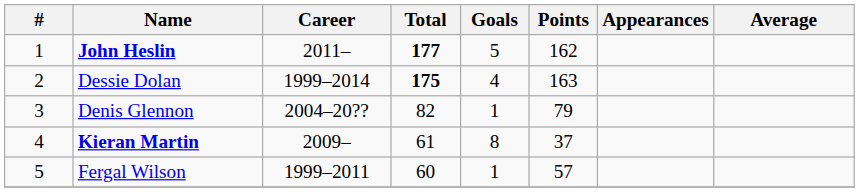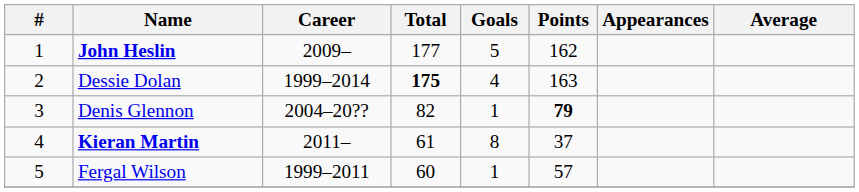John Heslin | Career: 2011– -> 2009–
John Heslin | Total: bold -> normal
Denis Glennon | Points: normal -> bold
Kieran Martin | Career: 2009– -> 2011–
